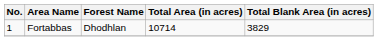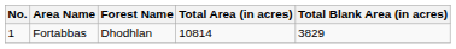Fortabbas | Total Area (in acres): 10714 -> 10814
